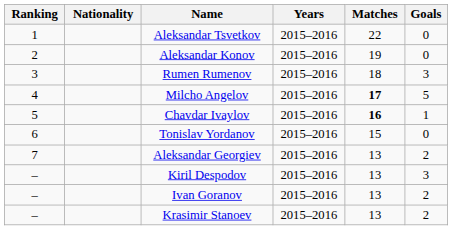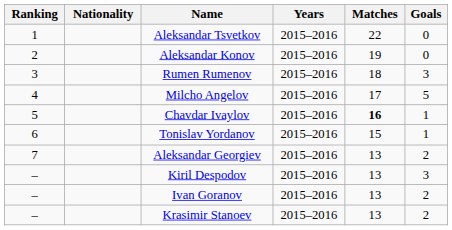Milcho Angelov | Matches: bold -> normal
Tonislav Yordanov | Goals: 0 -> 1
